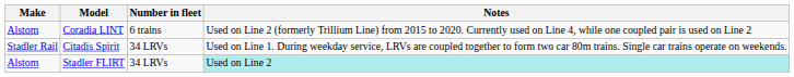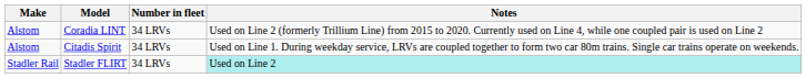Coradia LINT | Number in fleet: 6 trains -> 34 LRVs
Citadis Spirit | Make: Stadler Rail -> Alstom
Stadler FLIRT | Make: Alstom -> Stadler Rail
